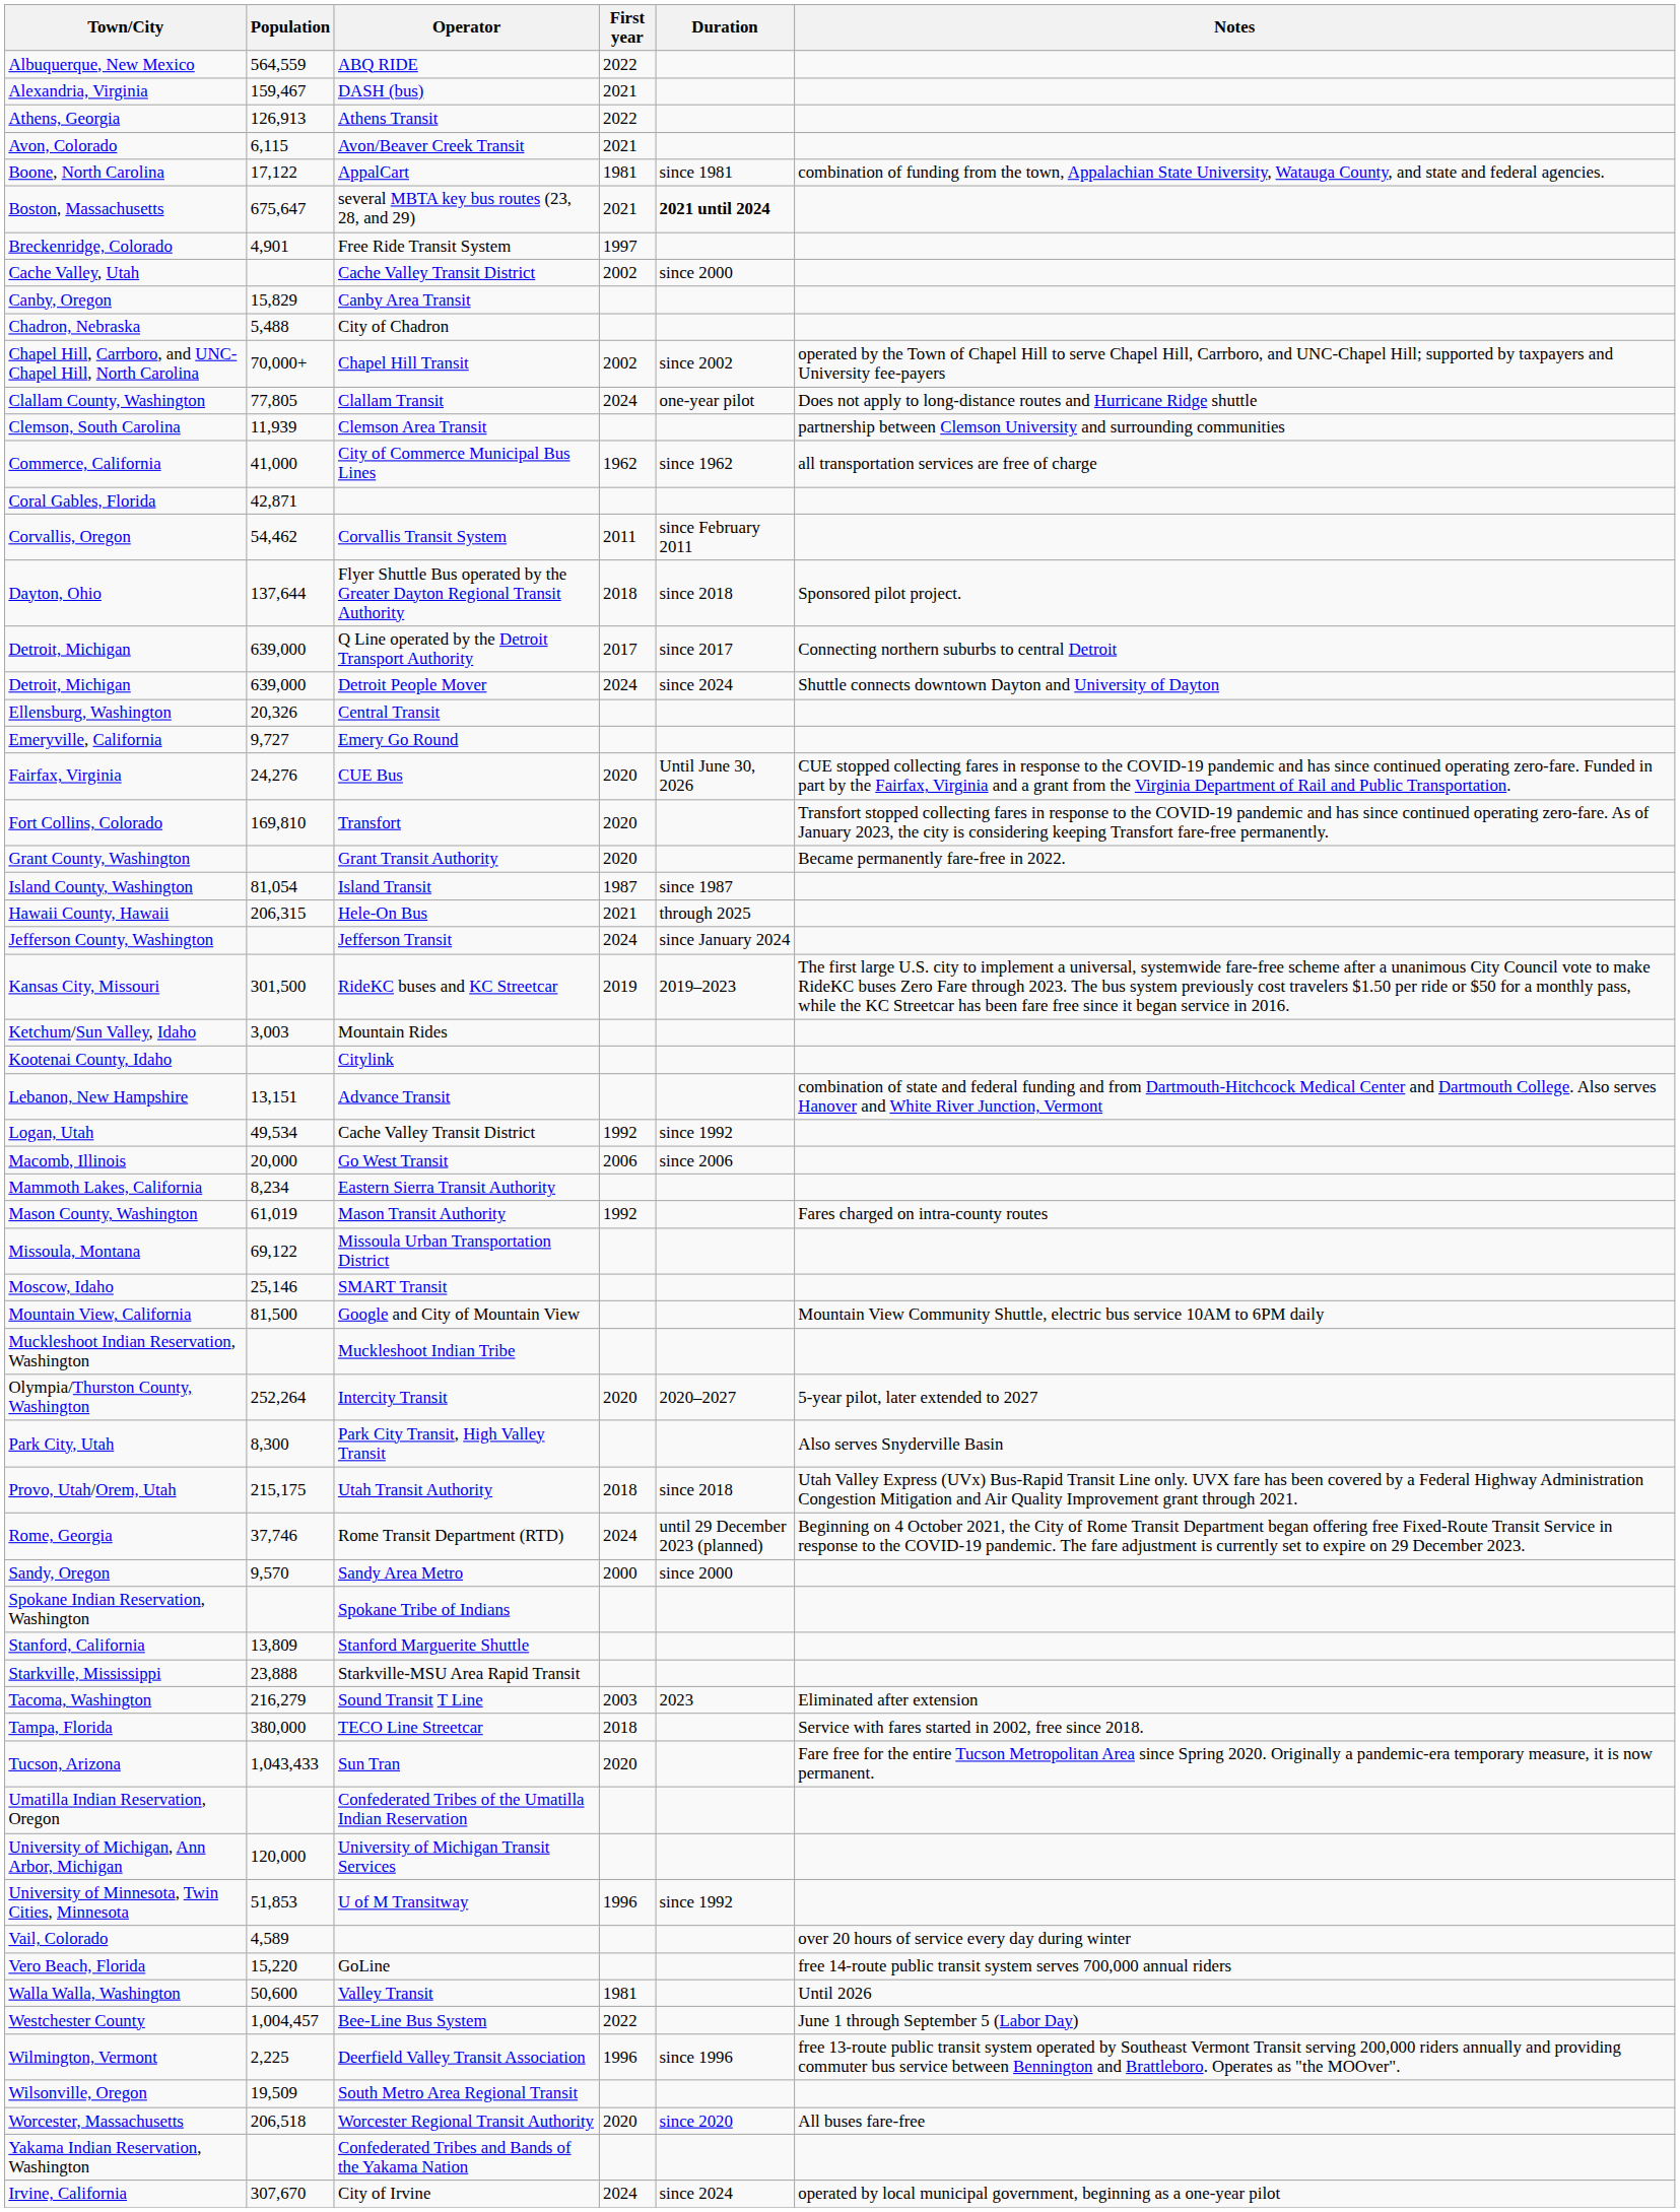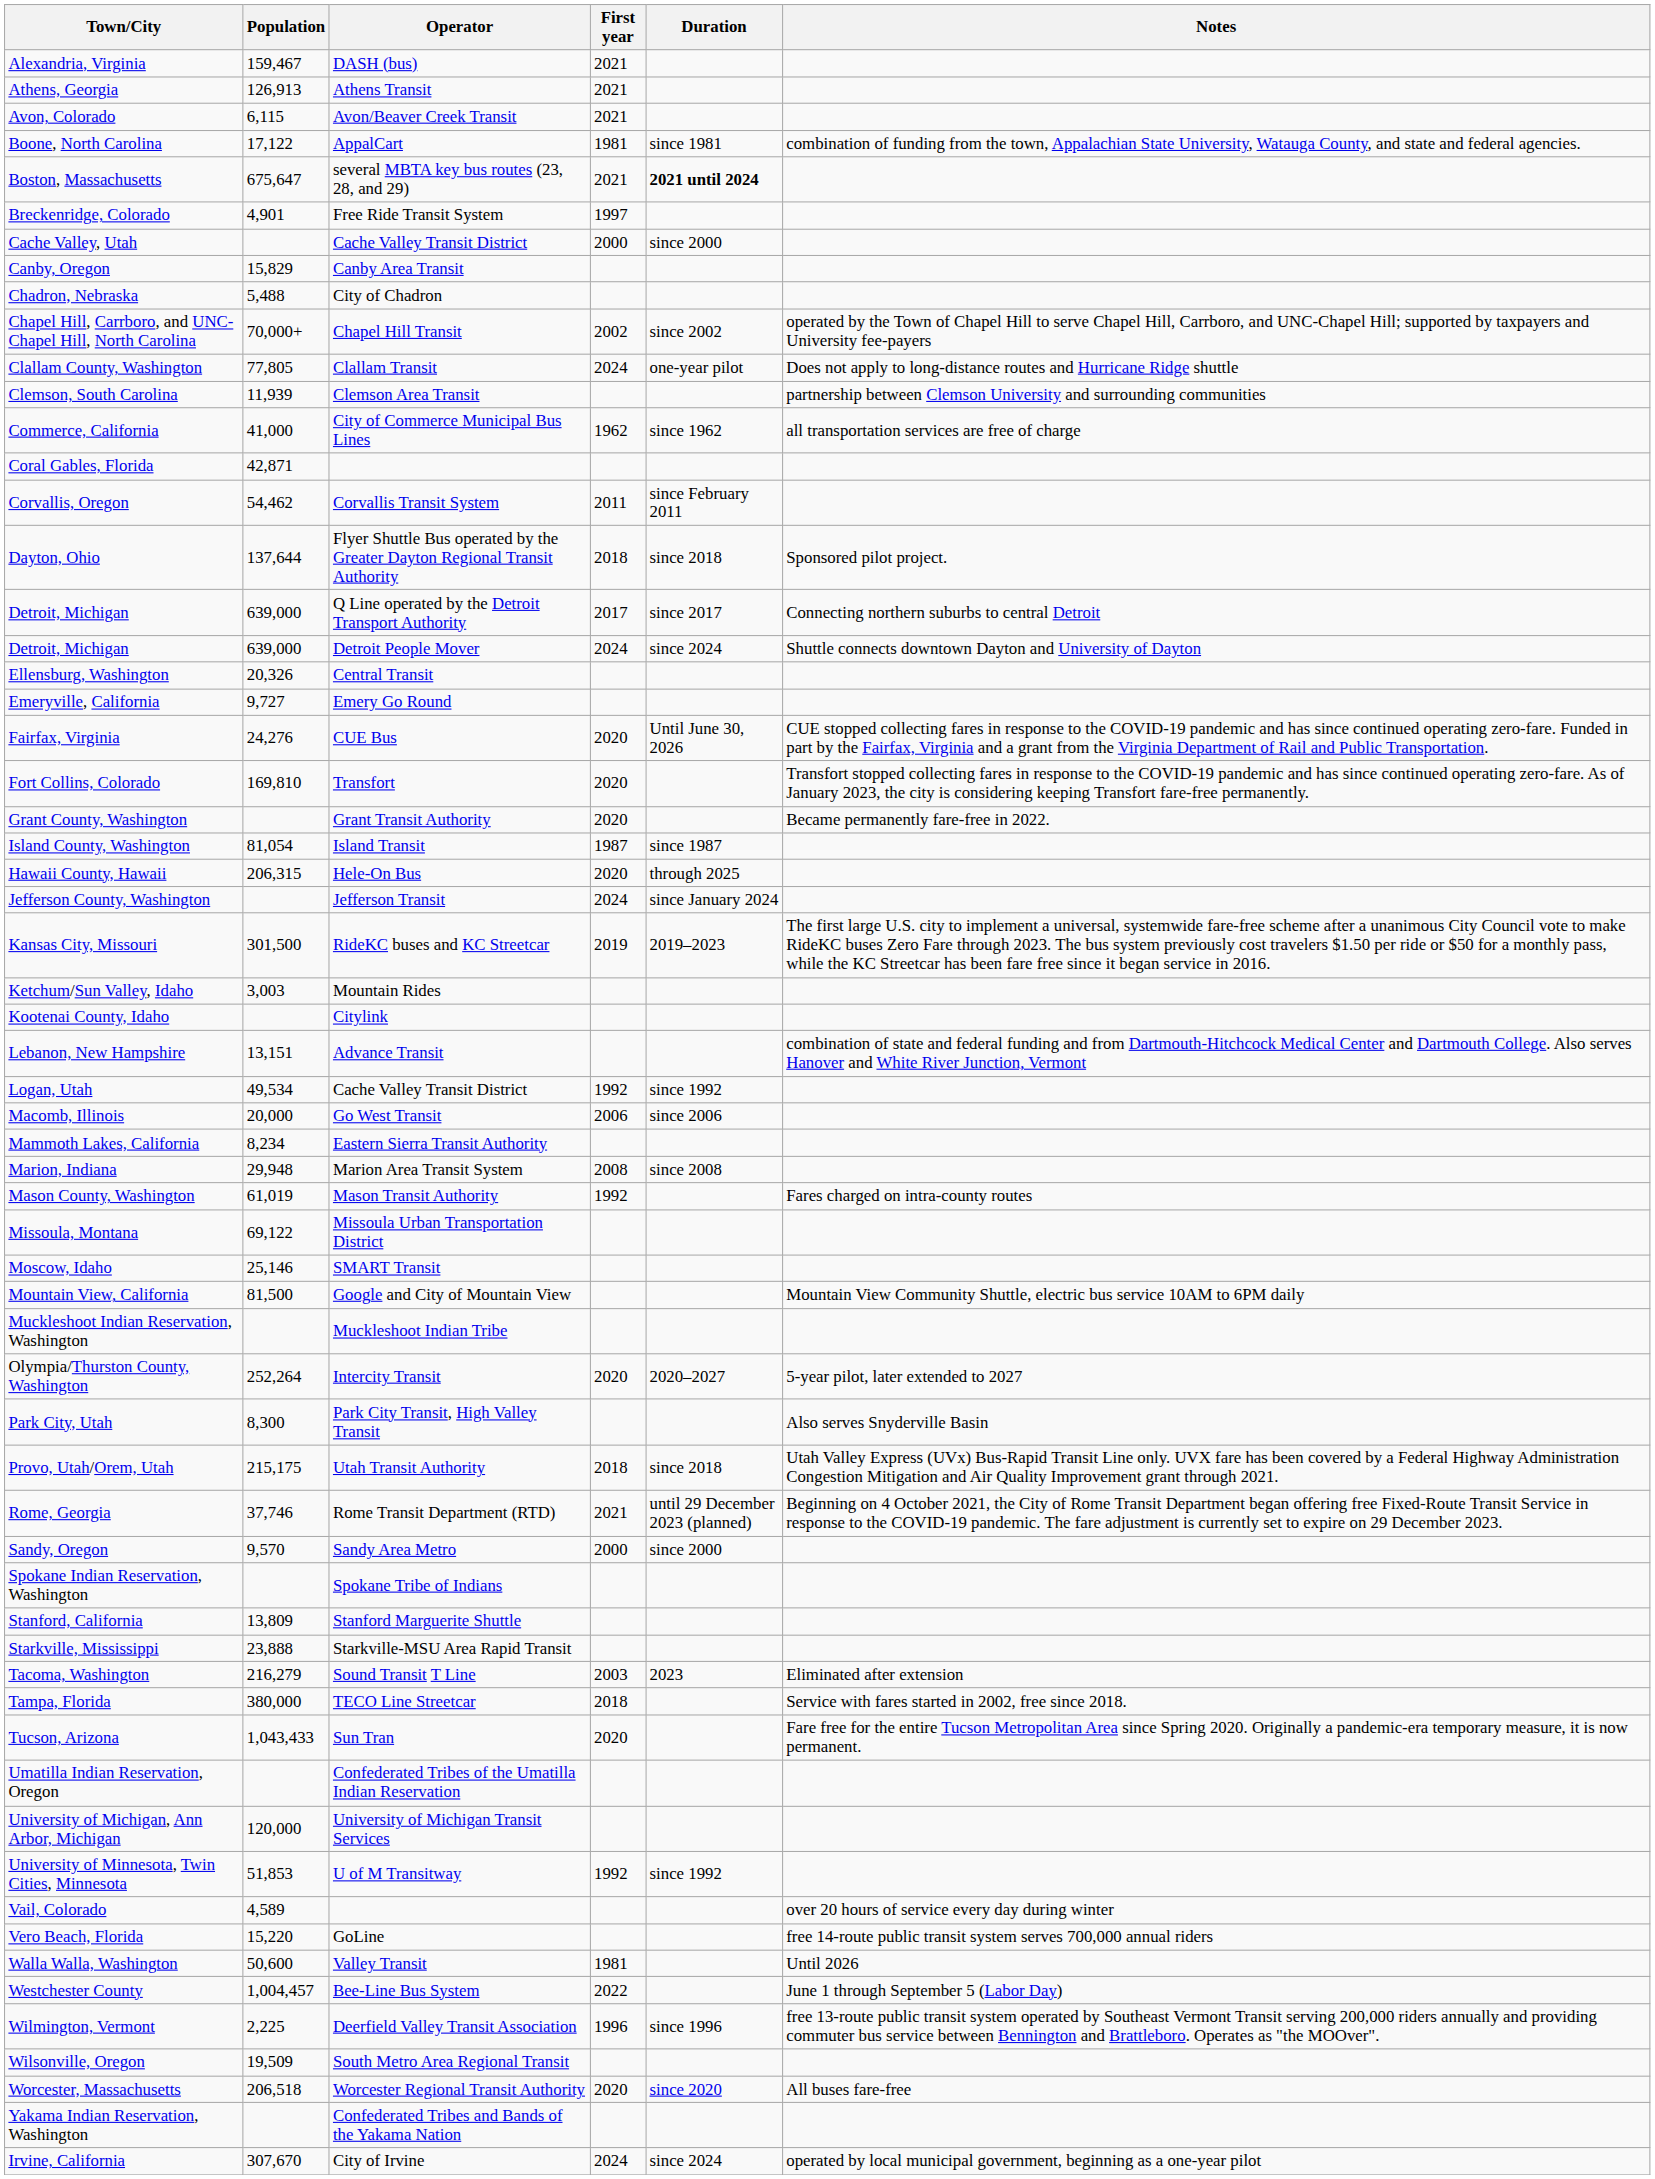- row: Albuquerque, New Mexico | 564,559 | ABQ RIDE | 2022
Athens, Georgia | First year: 2022 -> 2021
Cache Valley, Utah | First year: 2002 -> 2000
Hawaii County, Hawaii | First year: 2021 -> 2020
+ row: Marion, Indiana | 29,948 | Marion Area Transit System | 2008 | since 2008
Rome, Georgia | First year: 2024 -> 2021
University of Minnesota, Twin Cities, Minnesota | First year: 1996 -> 1992
